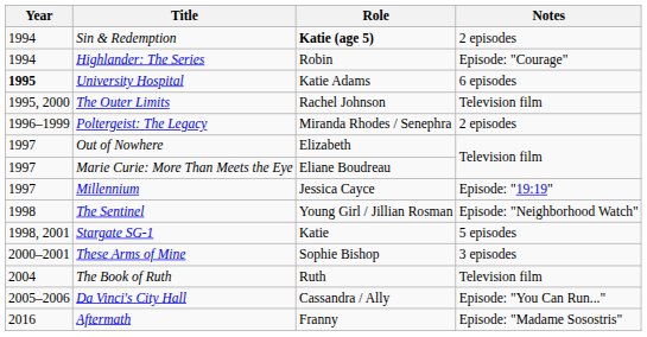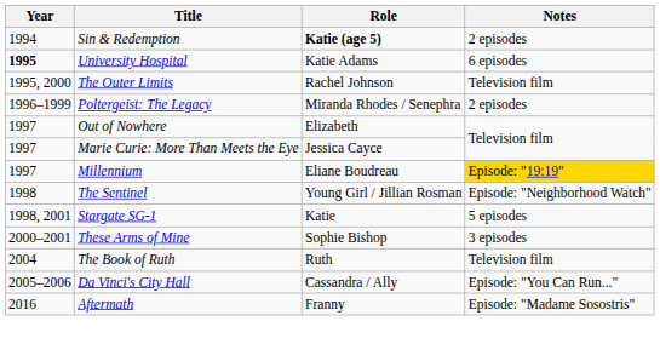- row: 1994 | Highlander: The Series | Robin | Episode: "Courage"
Marie Curie: More Than Meets the Eye | Role: Eliane Boudreau -> Jessica Cayce
Millennium | Role: Jessica Cayce -> Eliane Boudreau
Millennium | Notes: no background -> gold background
